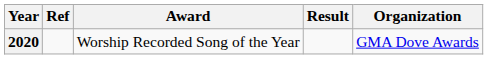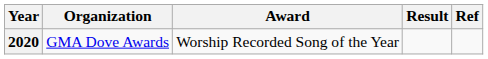columns swapped: Organization <-> Ref
